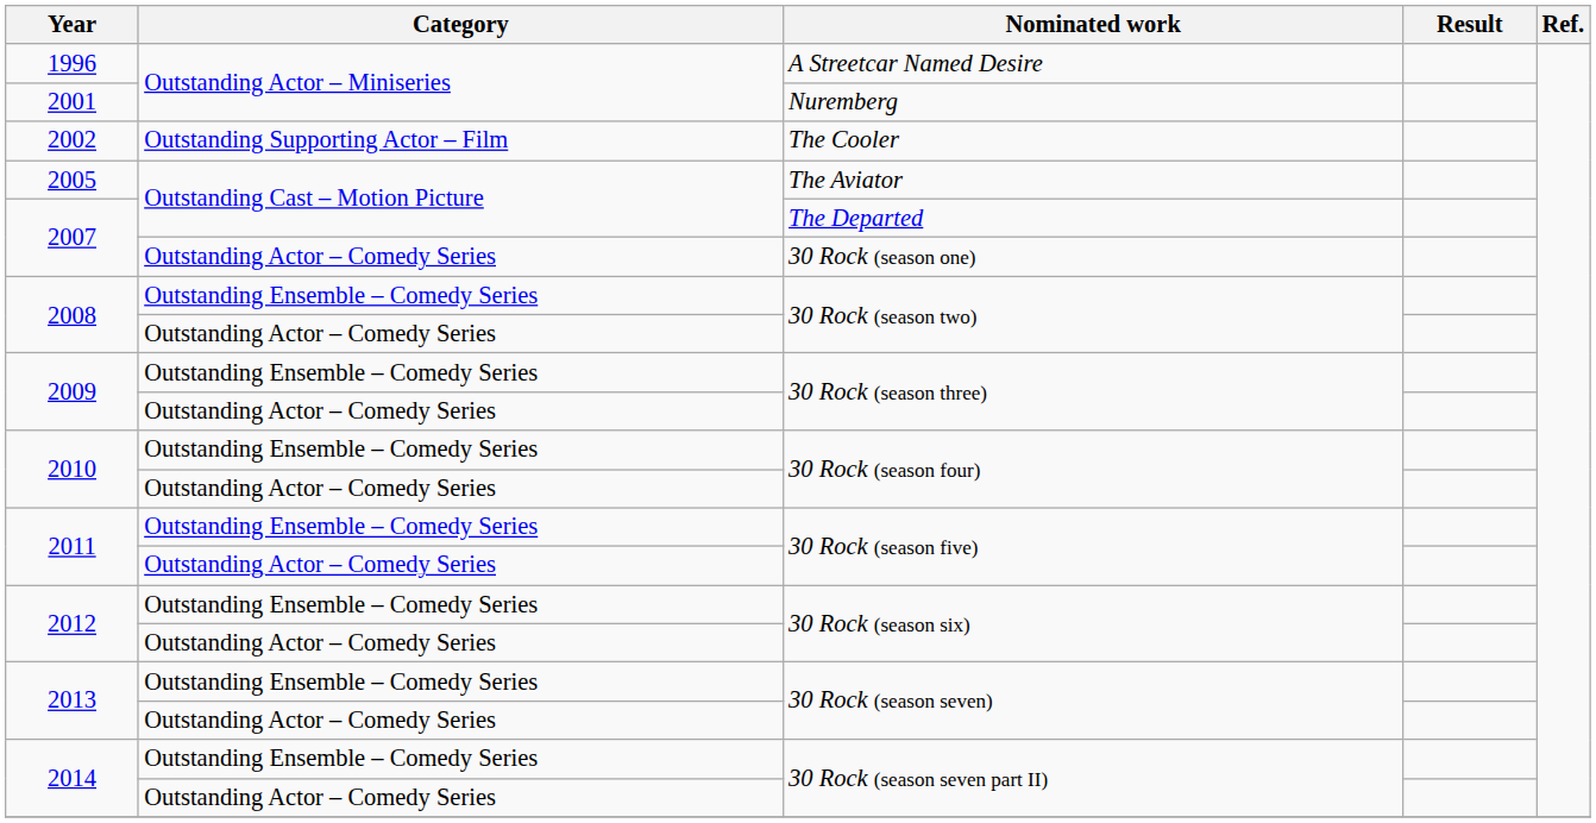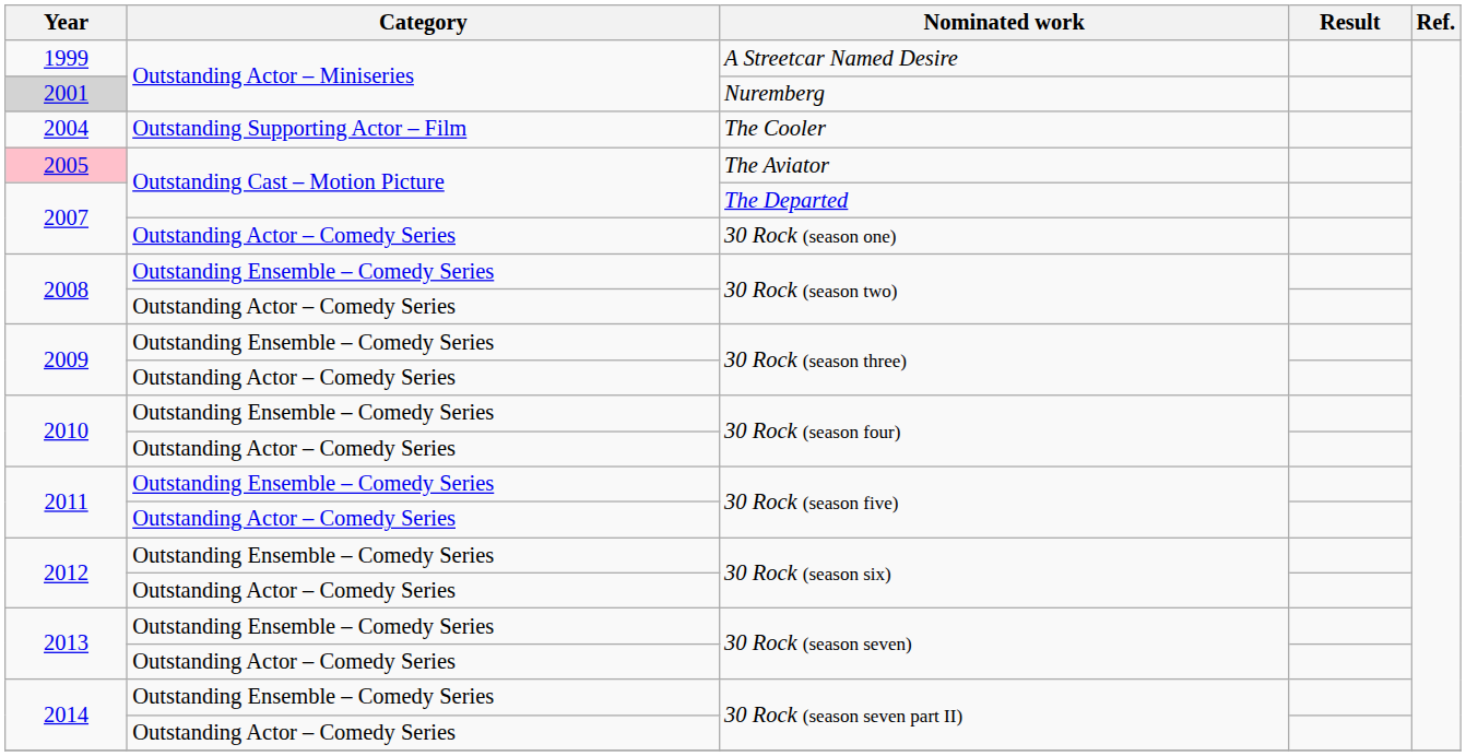A Streetcar Named Desire | Year: 1996 -> 1999
Nuremberg | Year: no background -> lightgrey background
The Cooler | Year: 2002 -> 2004
The Aviator | Year: no background -> pink background
